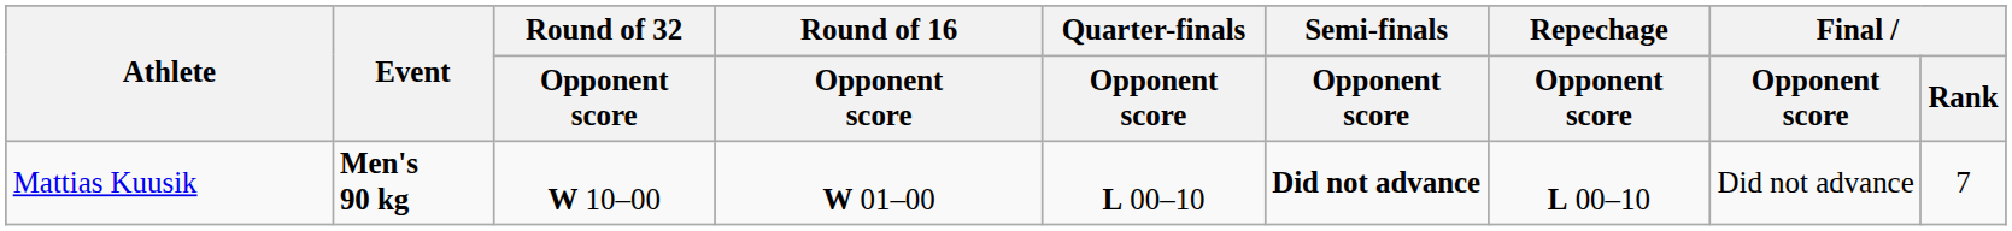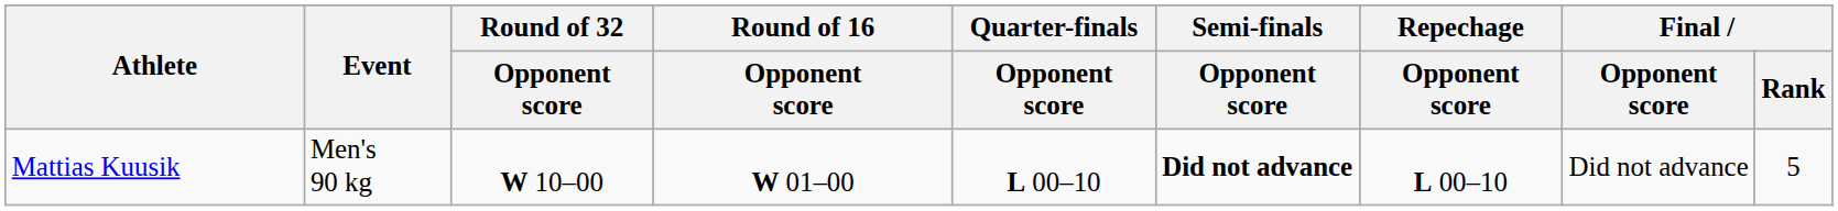Mattias Kuusik | Event: bold -> normal
Mattias Kuusik | Final / Rank: 7 -> 5
